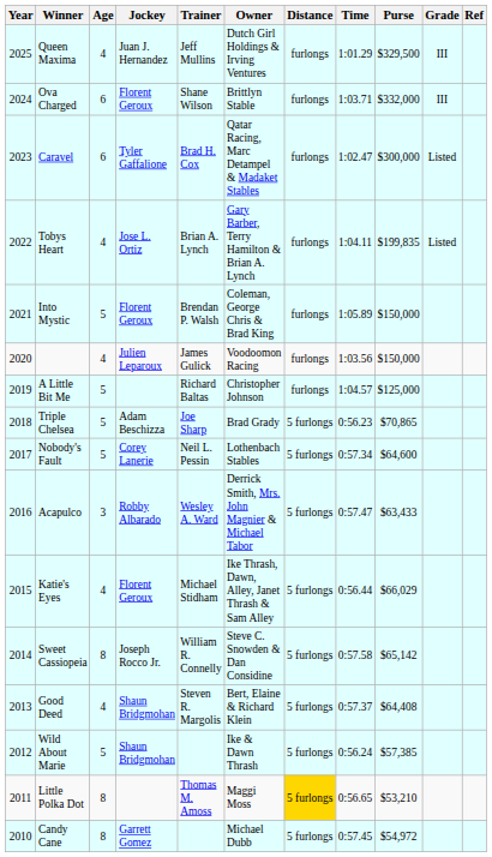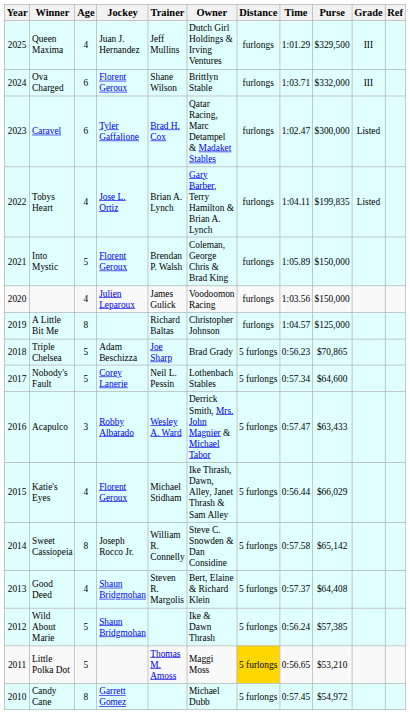A Little Bit Me | Age: 5 -> 8
Little Polka Dot | Age: 8 -> 5
